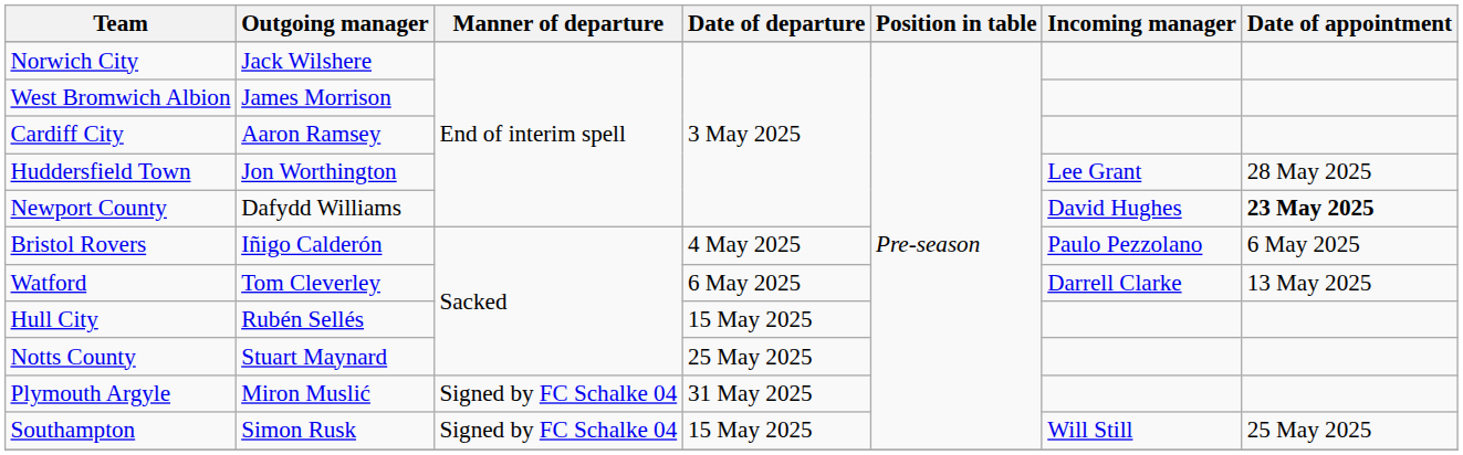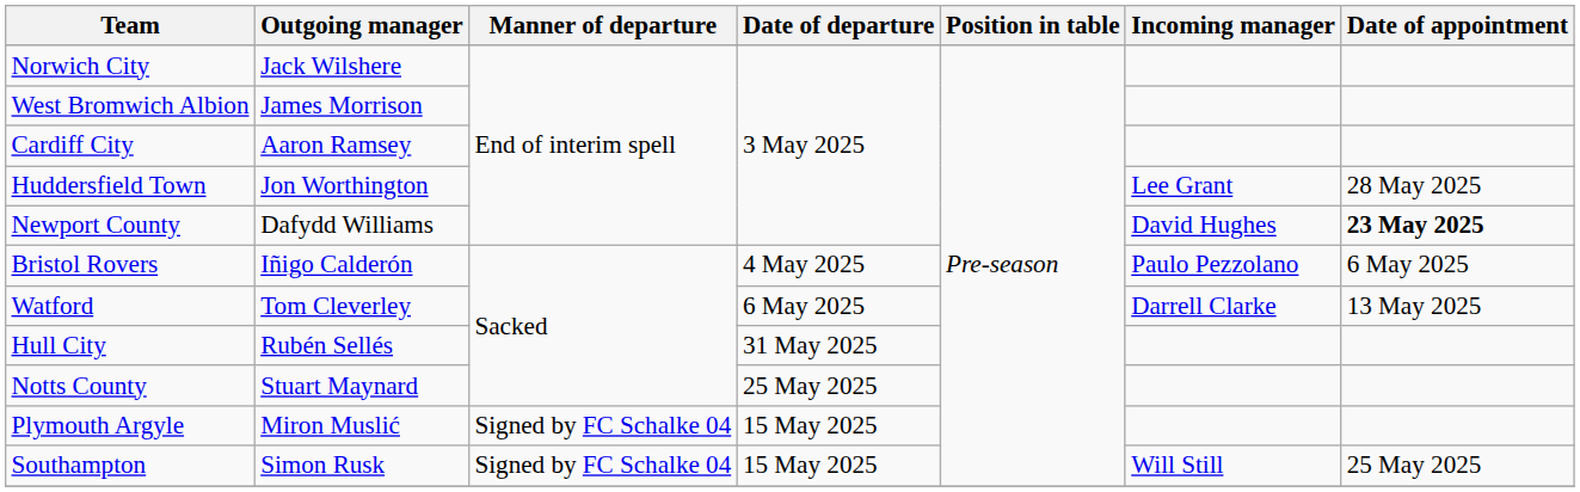Hull City | Date of departure: 15 May 2025 -> 31 May 2025
Plymouth Argyle | Date of departure: 31 May 2025 -> 15 May 2025
